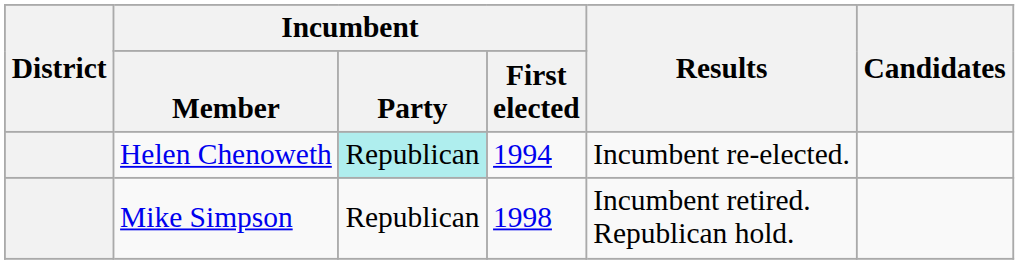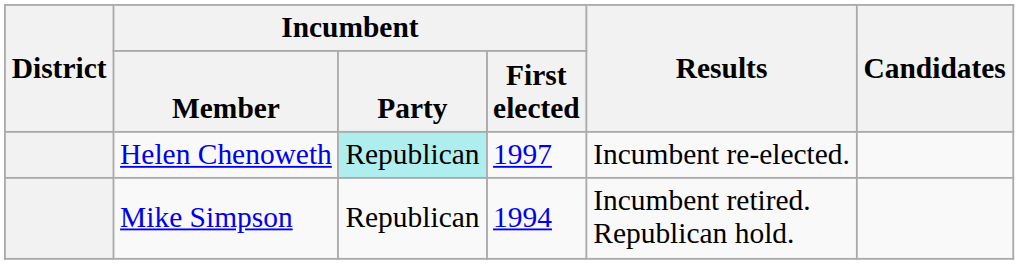Helen Chenoweth | Incumbent / First elected: 1994 -> 1997
Mike Simpson | Incumbent / First elected: 1998 -> 1994
